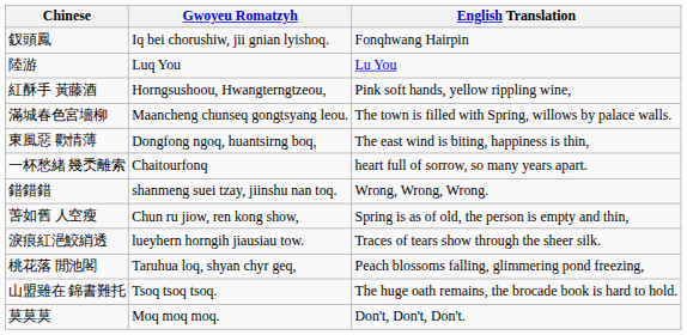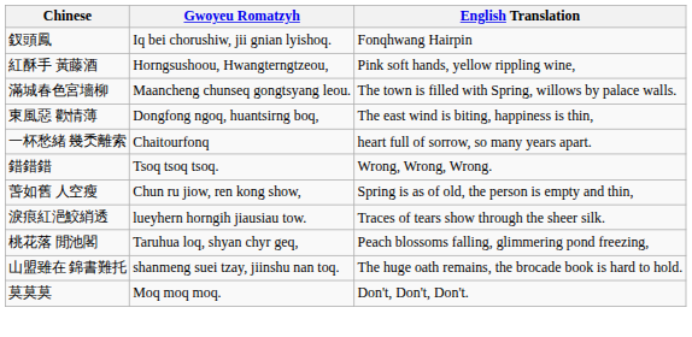- row: 陸游 | Luq You | Lu You
錯錯錯 | Gwoyeu Romatzyh: shanmeng suei tzay, jiinshu nan toq. -> Tsoq tsoq tsoq.
山盟雖在 錦書難托 | Gwoyeu Romatzyh: Tsoq tsoq tsoq. -> shanmeng suei tzay, jiinshu nan toq.
